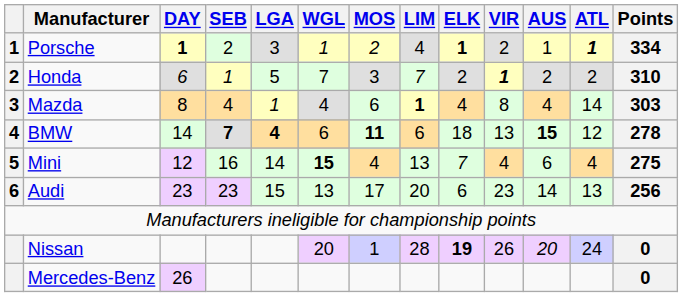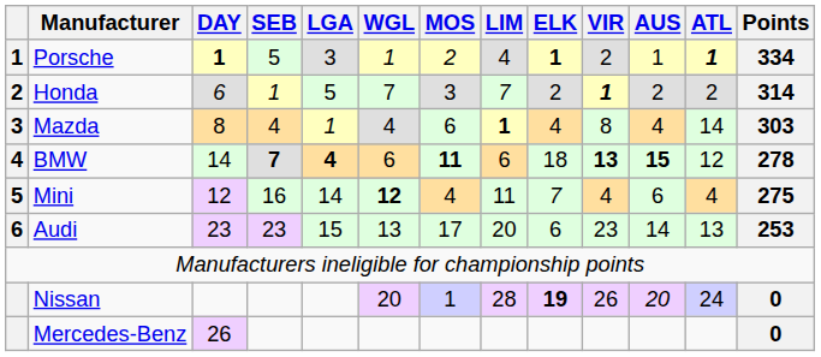Porsche | SEB: 2 -> 5
Honda | Points: 310 -> 314
BMW | VIR: normal -> bold
Mini | WGL: 15 -> 12
Mini | LIM: 13 -> 11
Audi | Points: 256 -> 253
